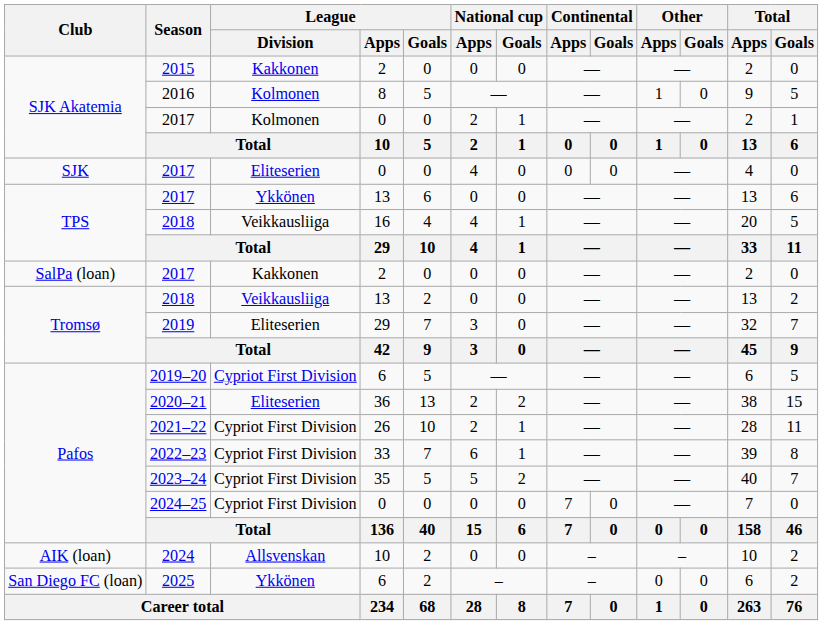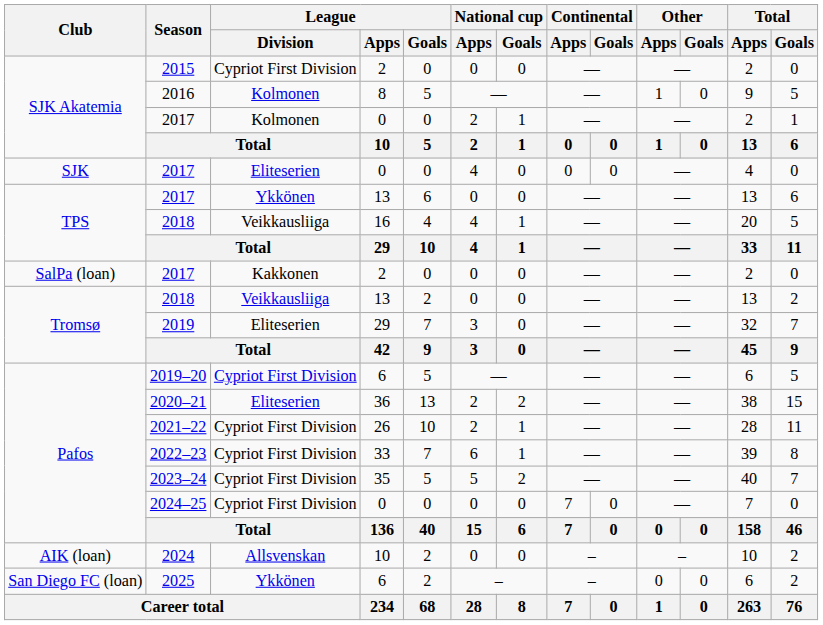2015 | League / Division: Kakkonen -> Cypriot First Division
